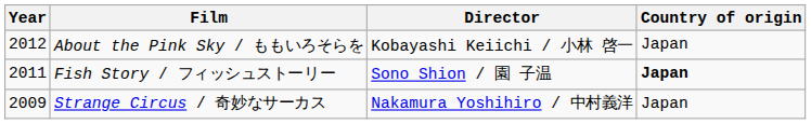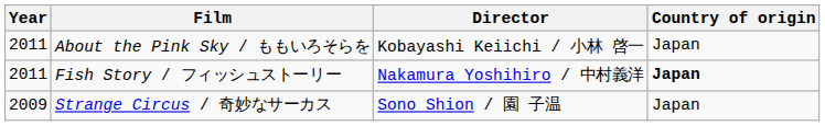About the Pink Sky / ももいろそらを | Year: 2012 -> 2011
Fish Story / フィッシュストーリー | Director: Sono Shion / 園 子温 -> Nakamura Yoshihiro / 中村義洋
Strange Circus / 奇妙なサーカス | Director: Nakamura Yoshihiro / 中村義洋 -> Sono Shion / 園 子温
